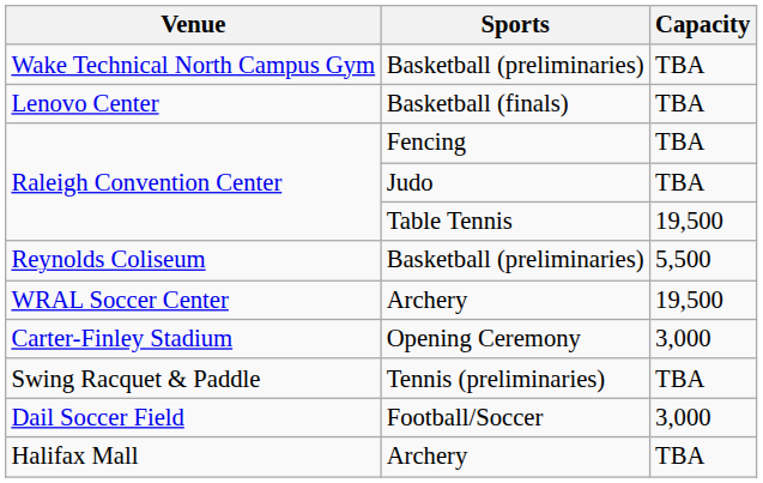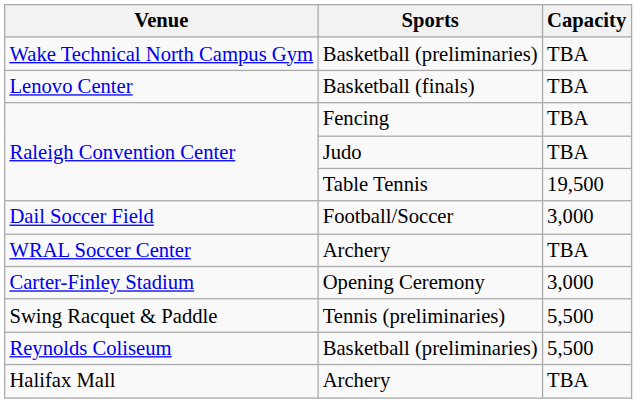rows swapped: Reynolds Coliseum <-> Dail Soccer Field
WRAL Soccer Center | Capacity: 19,500 -> TBA
Swing Racquet & Paddle | Capacity: TBA -> 5,500
